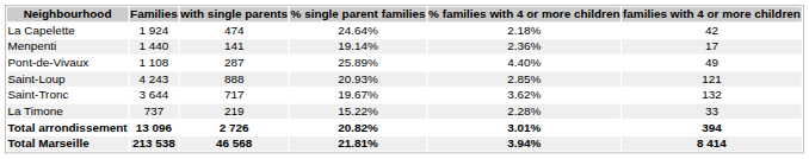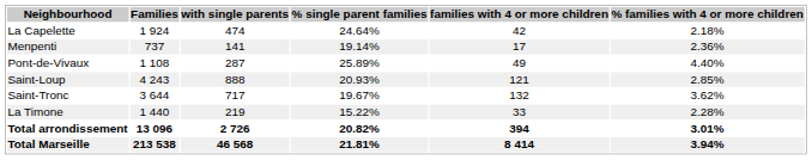columns swapped: families with 4 or more children <-> % families with 4 or more children
Menpenti | Families: 1 440 -> 737
La Timone | Families: 737 -> 1 440
